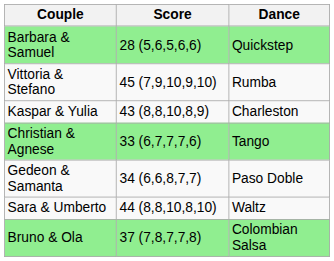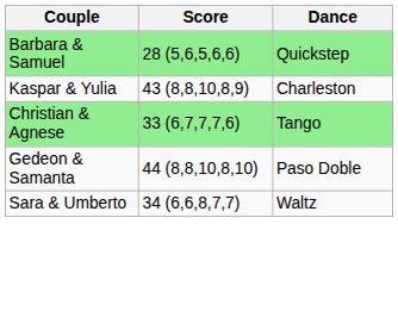- row: Vittoria & Stefano | 45 (7,9,10,9,10) | Rumba
Gedeon & Samanta | Score: 34 (6,6,8,7,7) -> 44 (8,8,10,8,10)
Sara & Umberto | Score: 44 (8,8,10,8,10) -> 34 (6,6,8,7,7)
- row: Bruno & Ola | 37 (7,8,7,7,8) | Colombian Salsa
